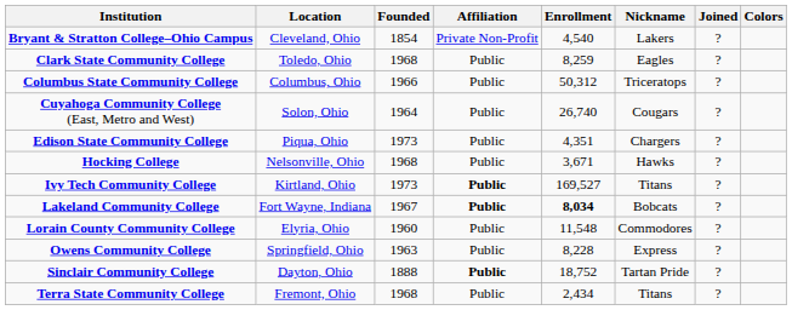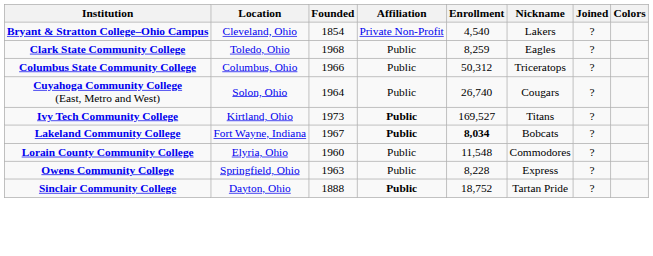- row: Edison State Community College | Piqua, Ohio | 1973 | Public | 4,351 | Chargers | ?
- row: Hocking College | Nelsonville, Ohio | 1968 | Public | 3,671 | Hawks | ?
- row: Terra State Community College | Fremont, Ohio | 1968 | Public | 2,434 | Titans | ?
